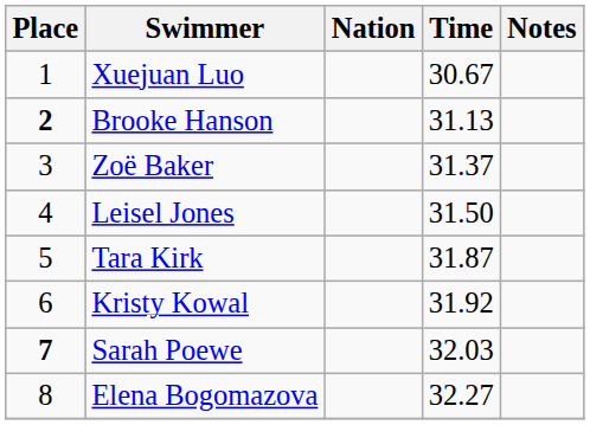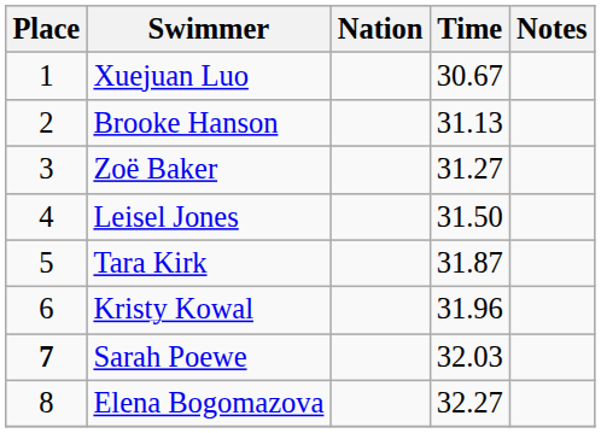Brooke Hanson | Place: bold -> normal
Zoë Baker | Time: 31.37 -> 31.27
Kristy Kowal | Time: 31.92 -> 31.96
